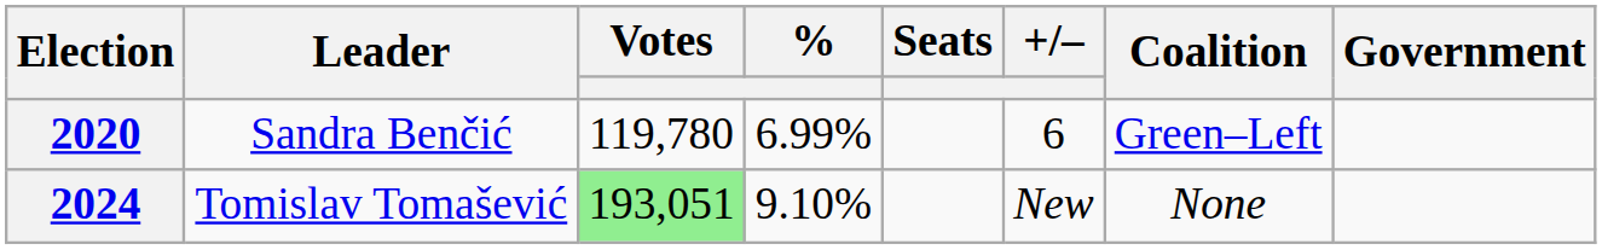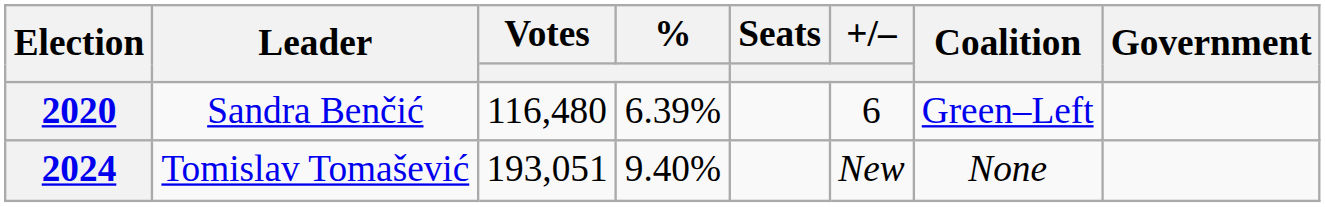2020 | Votes: 119,780 -> 116,480
2020 | %: 6.99% -> 6.39%
2024 | Votes: lightgreen background -> no background
2024 | %: 9.10% -> 9.40%
